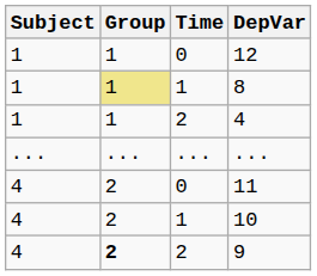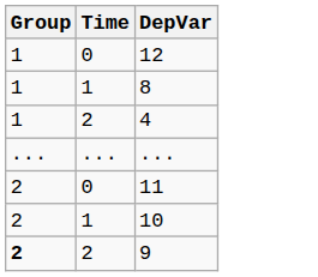- column: Subject | 1 | 1 | 1 | ... | 4 | 4 | 4
8 | Group: khaki background -> no background
